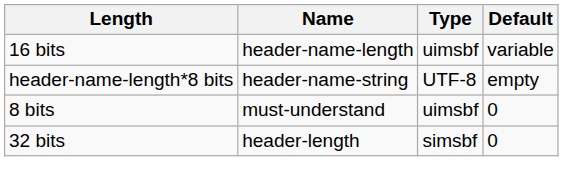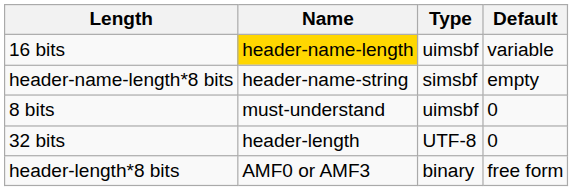16 bits | Name: no background -> gold background
header-name-length*8 bits | Type: UTF-8 -> simsbf
32 bits | Type: simsbf -> UTF-8
+ row: header-length*8 bits | AMF0 or AMF3 | binary | free form
